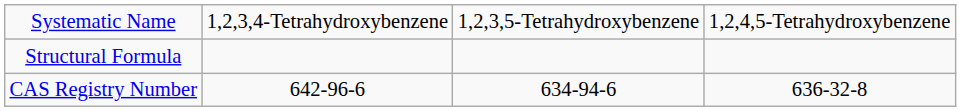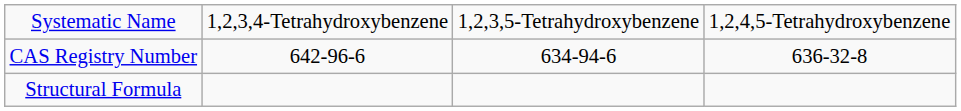rows swapped: Structural Formula <-> CAS Registry Number
